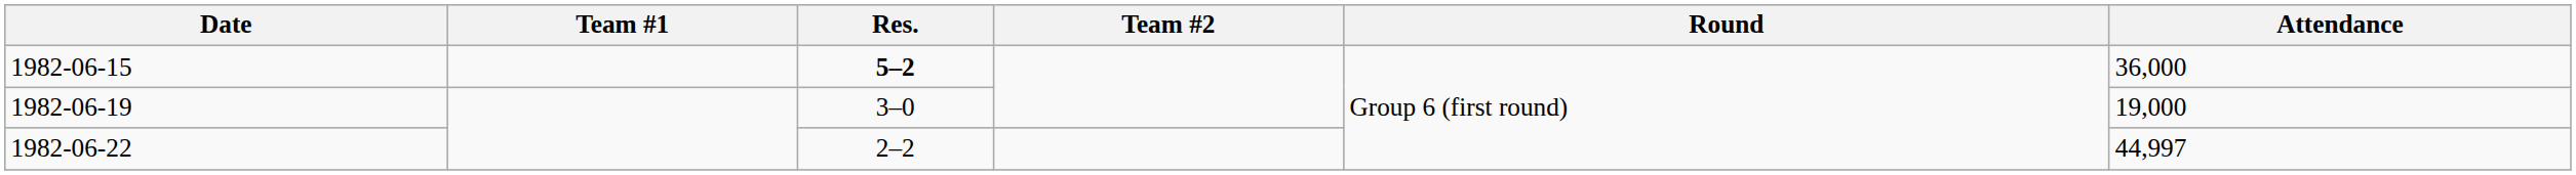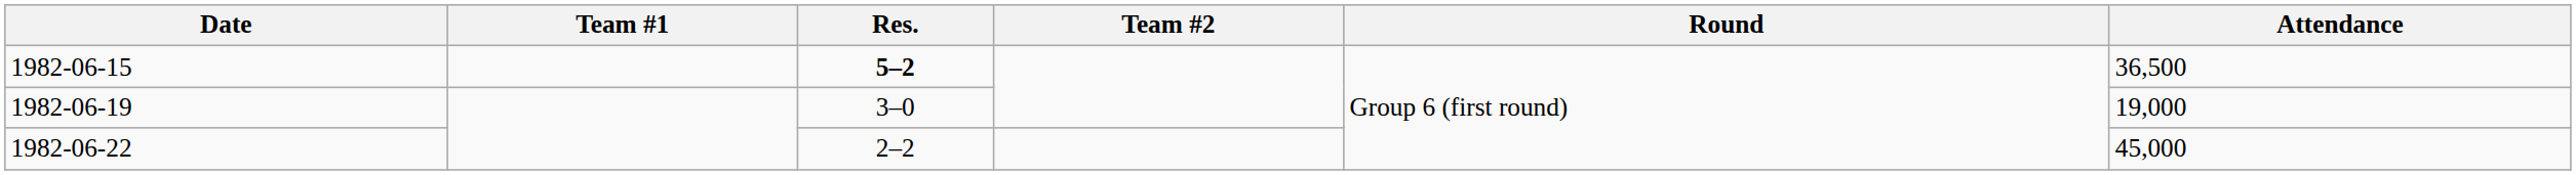1982-06-15 | Attendance: 36,000 -> 36,500
1982-06-22 | Attendance: 44,997 -> 45,000
